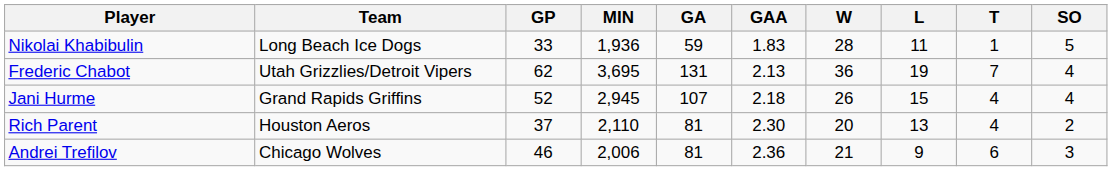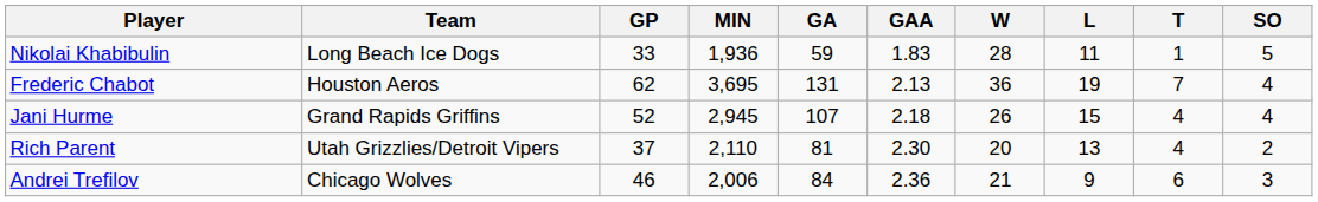Frederic Chabot | Team: Utah Grizzlies/Detroit Vipers -> Houston Aeros
Rich Parent | Team: Houston Aeros -> Utah Grizzlies/Detroit Vipers
Andrei Trefilov | GA: 81 -> 84
